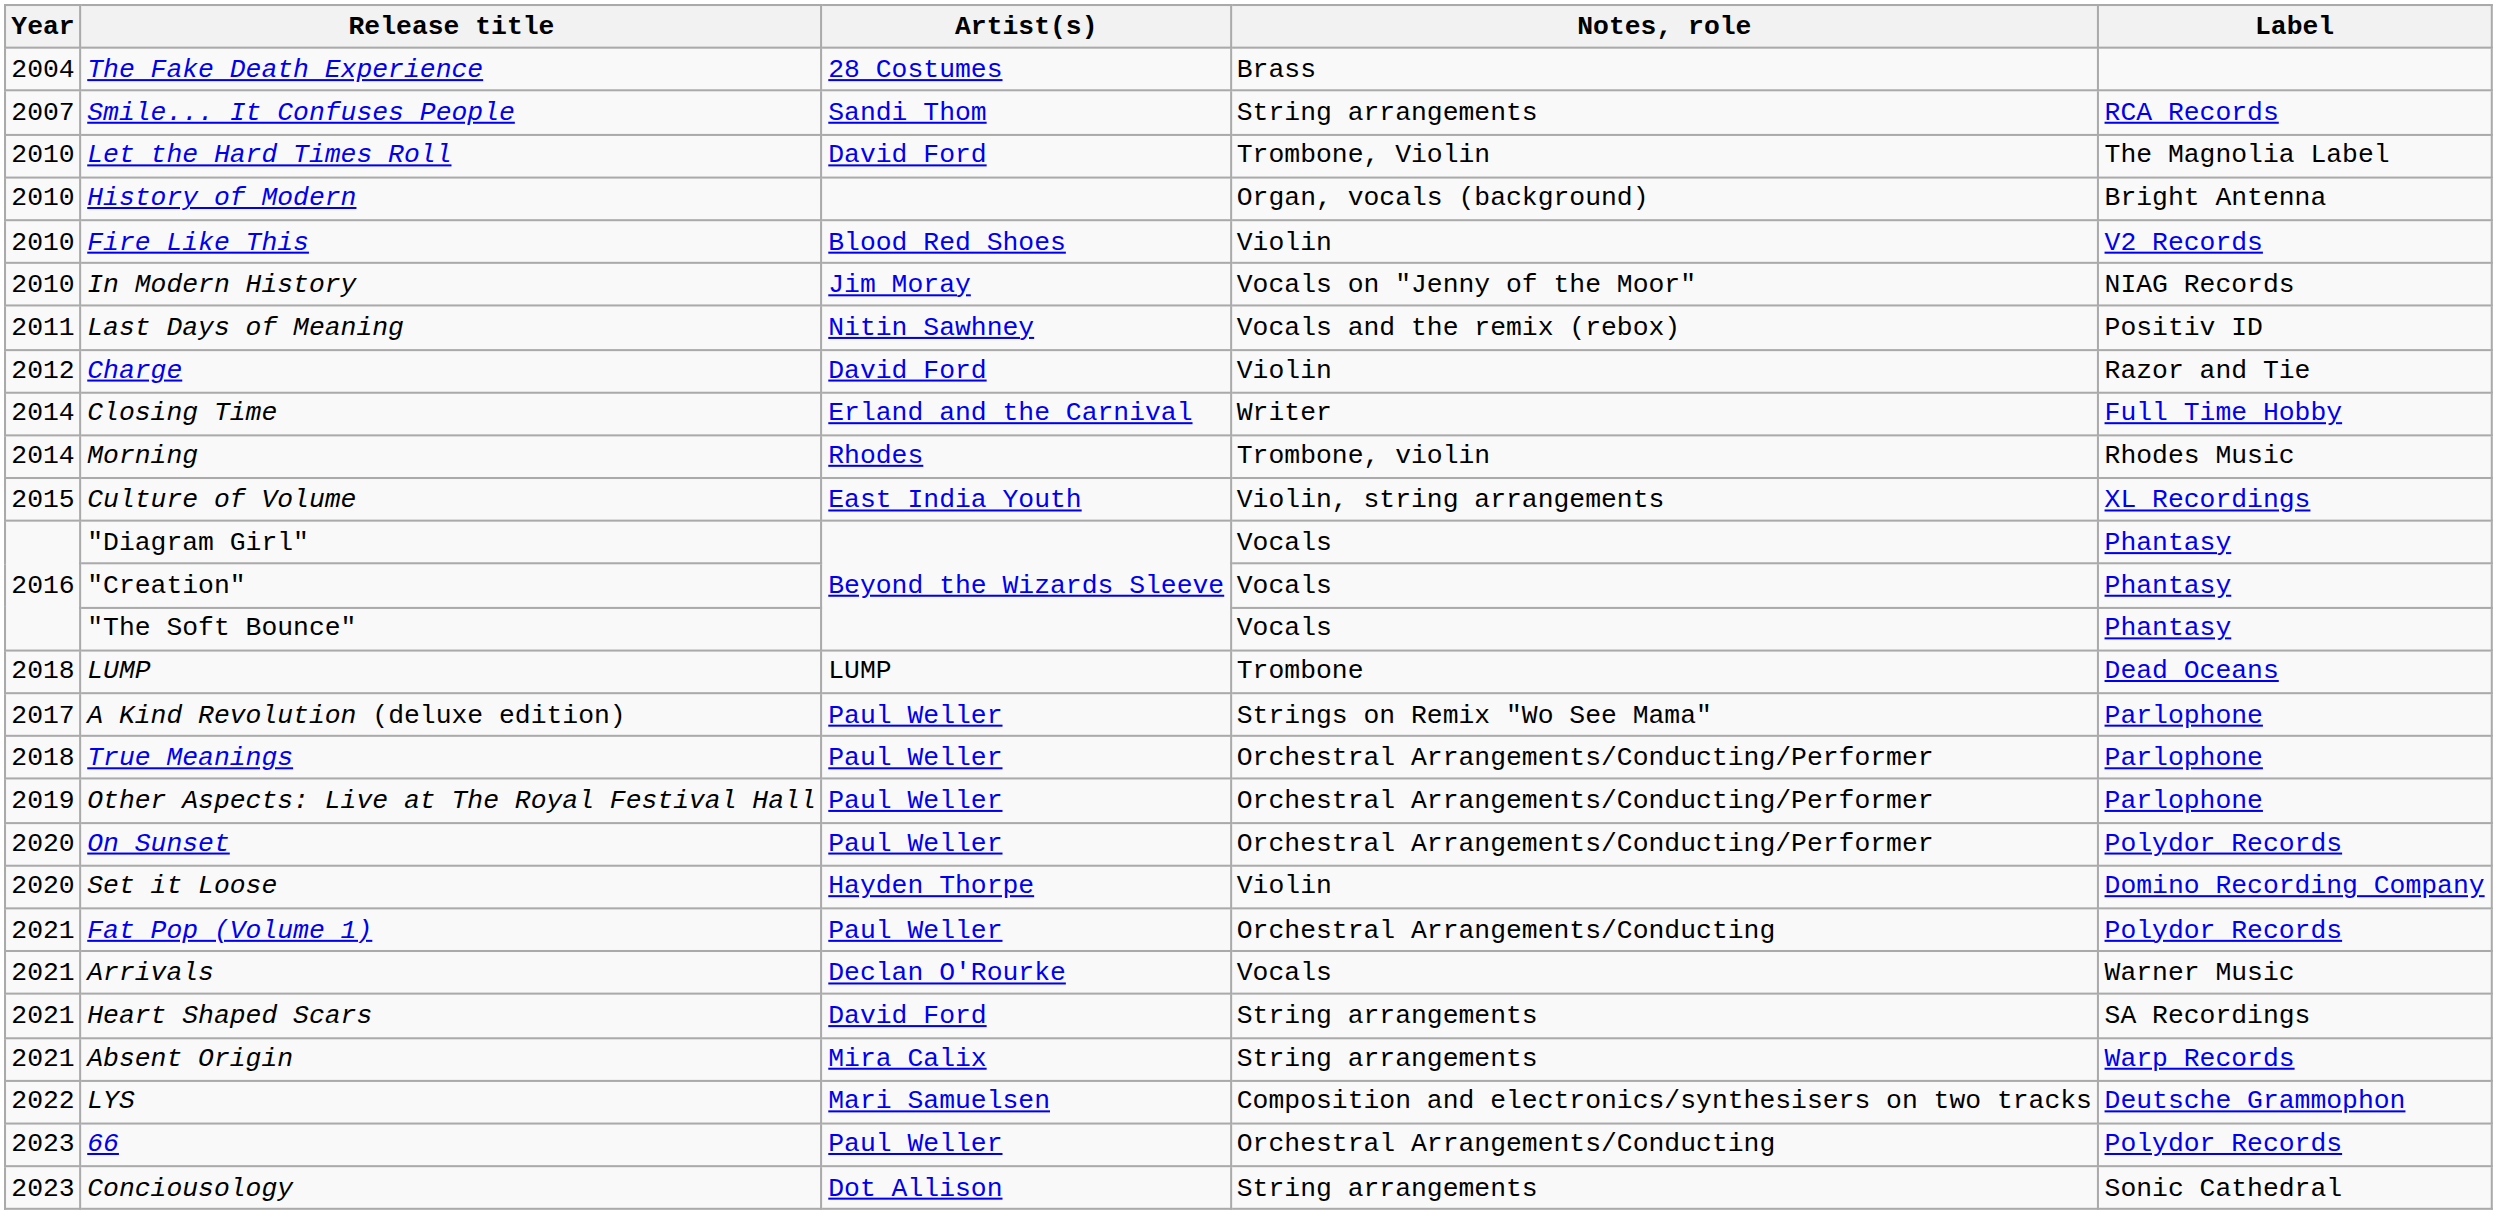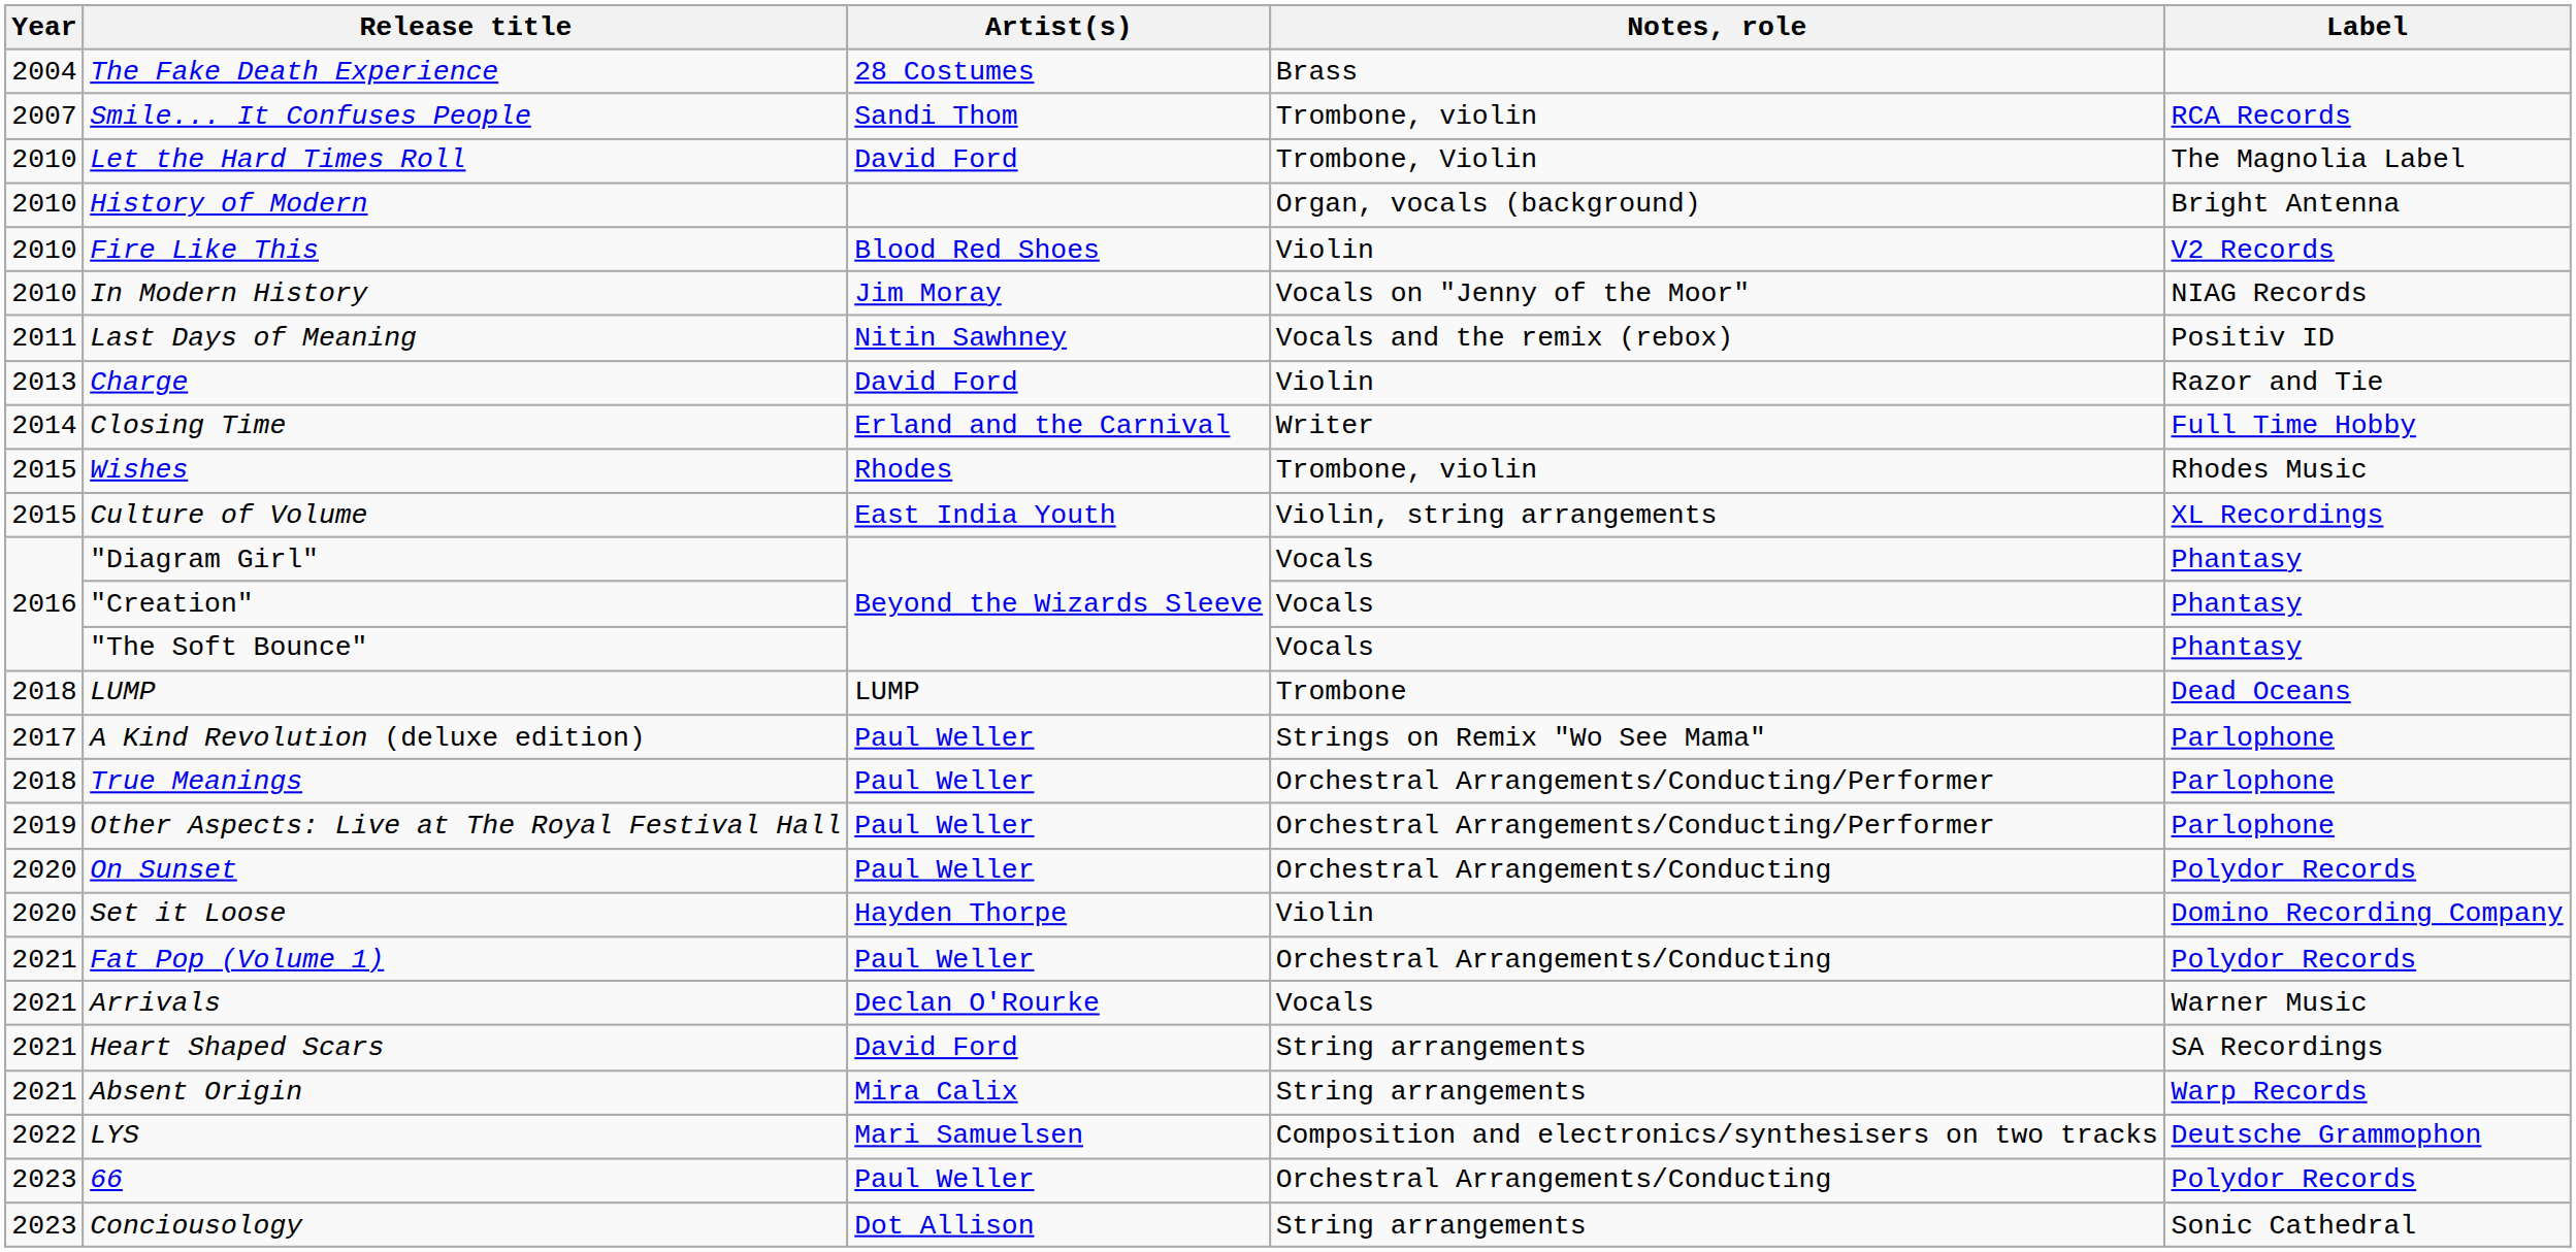Smile... It Confuses People | Notes, role: String arrangements -> Trombone, violin
Charge | Year: 2012 -> 2013
- row: 2014 | Morning | Rhodes | Trombone, violin | Rhodes Music
+ row: 2015 | Wishes | Rhodes | Trombone, violin | Rhodes Music
On Sunset | Notes, role: Orchestral Arrangements/Conducting/Performer -> Orchestral Arrangements/Conducting
